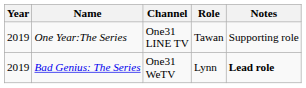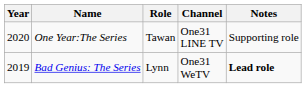columns swapped: Role <-> Channel
One Year:The Series | Year: 2019 -> 2020
